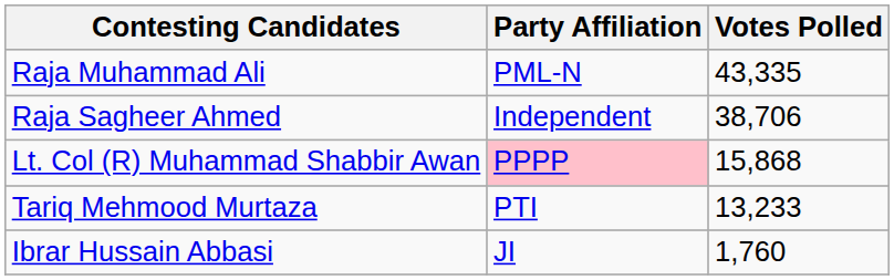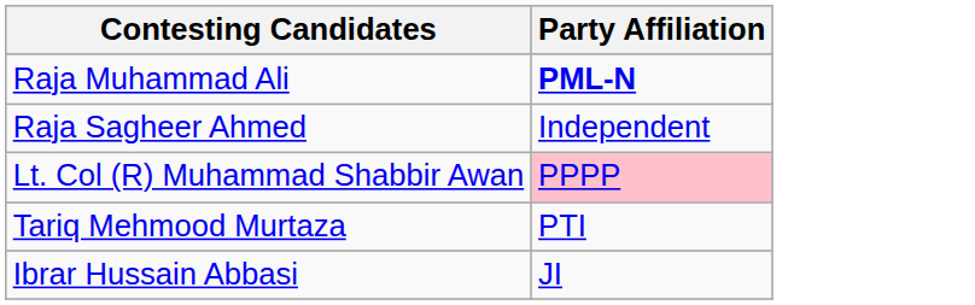- column: Votes Polled | 43,335 | 38,706 | 15,868 | 13,233 | 1,760
Raja Muhammad Ali | Party Affiliation: normal -> bold
